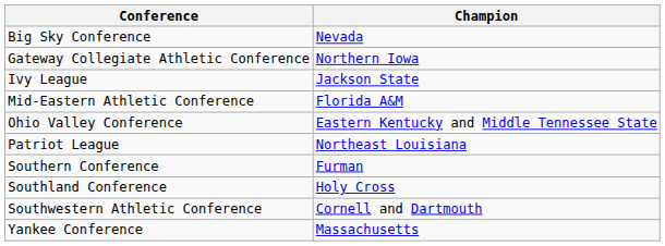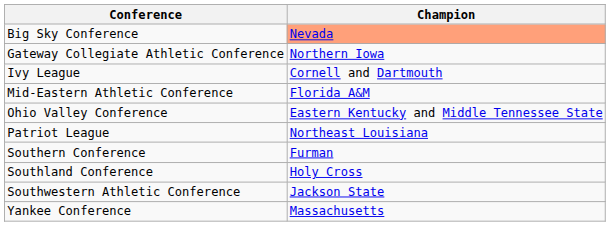Big Sky Conference | Champion: no background -> lightsalmon background
Ivy League | Champion: Jackson State -> Cornell and Dartmouth
Southwestern Athletic Conference | Champion: Cornell and Dartmouth -> Jackson State
